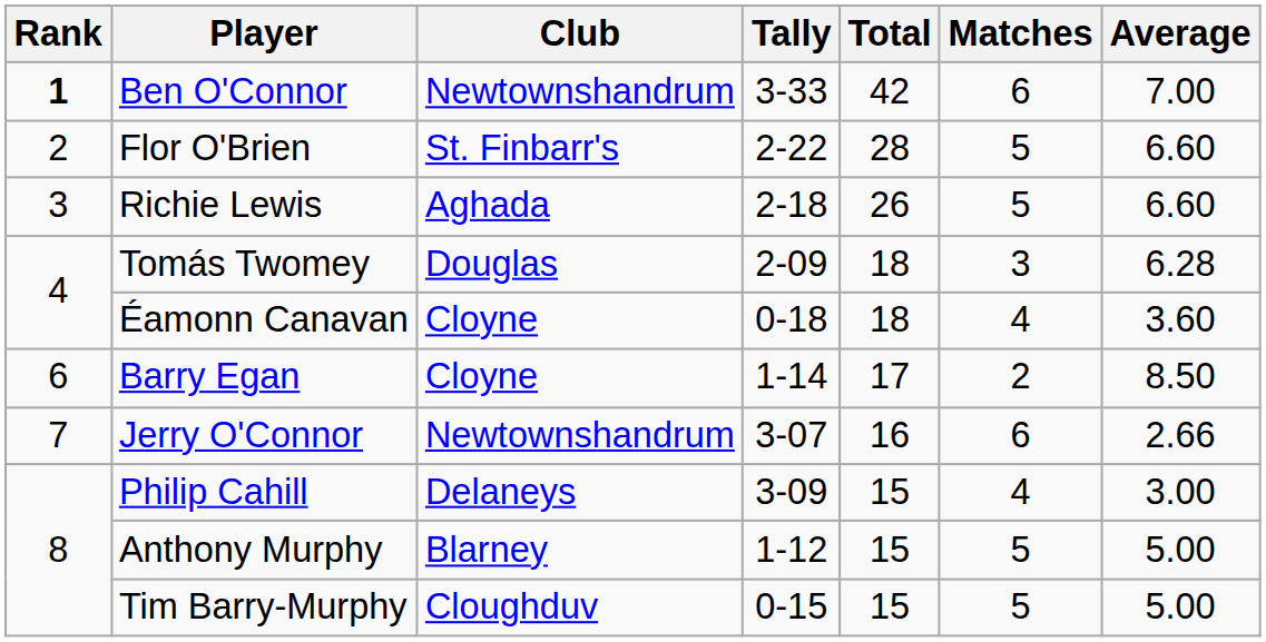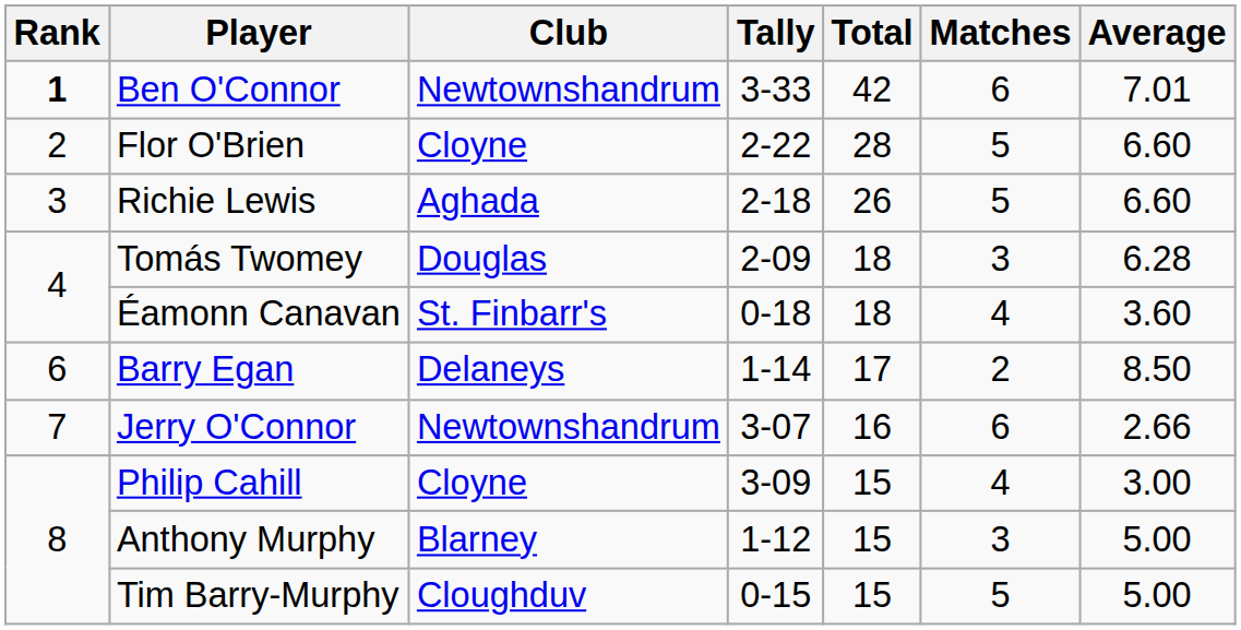Ben O'Connor | Average: 7.00 -> 7.01
Flor O'Brien | Club: St. Finbarr's -> Cloyne
Éamonn Canavan | Club: Cloyne -> St. Finbarr's
Barry Egan | Club: Cloyne -> Delaneys
Philip Cahill | Club: Delaneys -> Cloyne
Anthony Murphy | Matches: 5 -> 3
